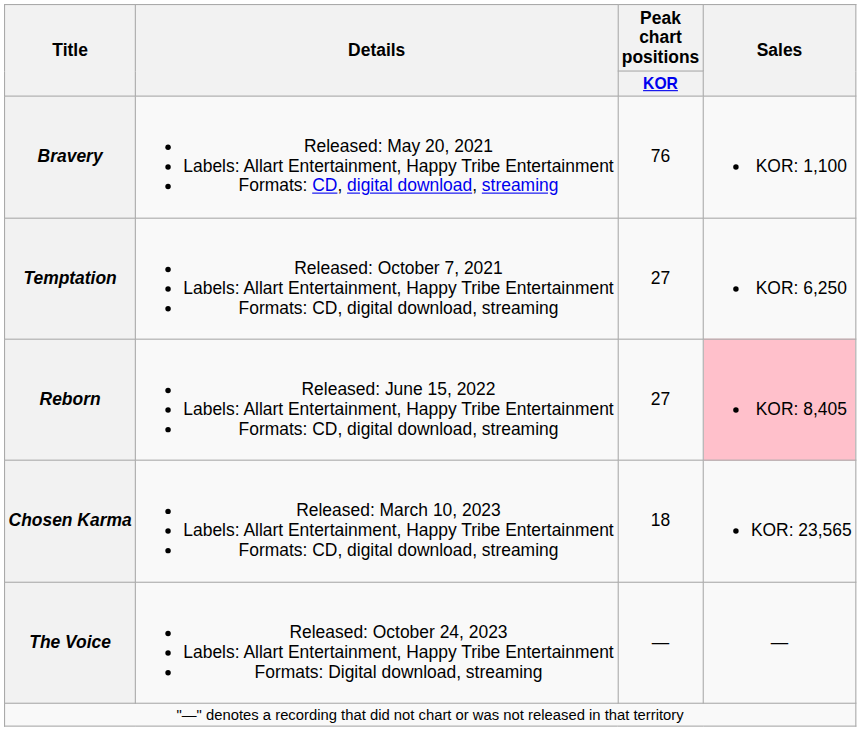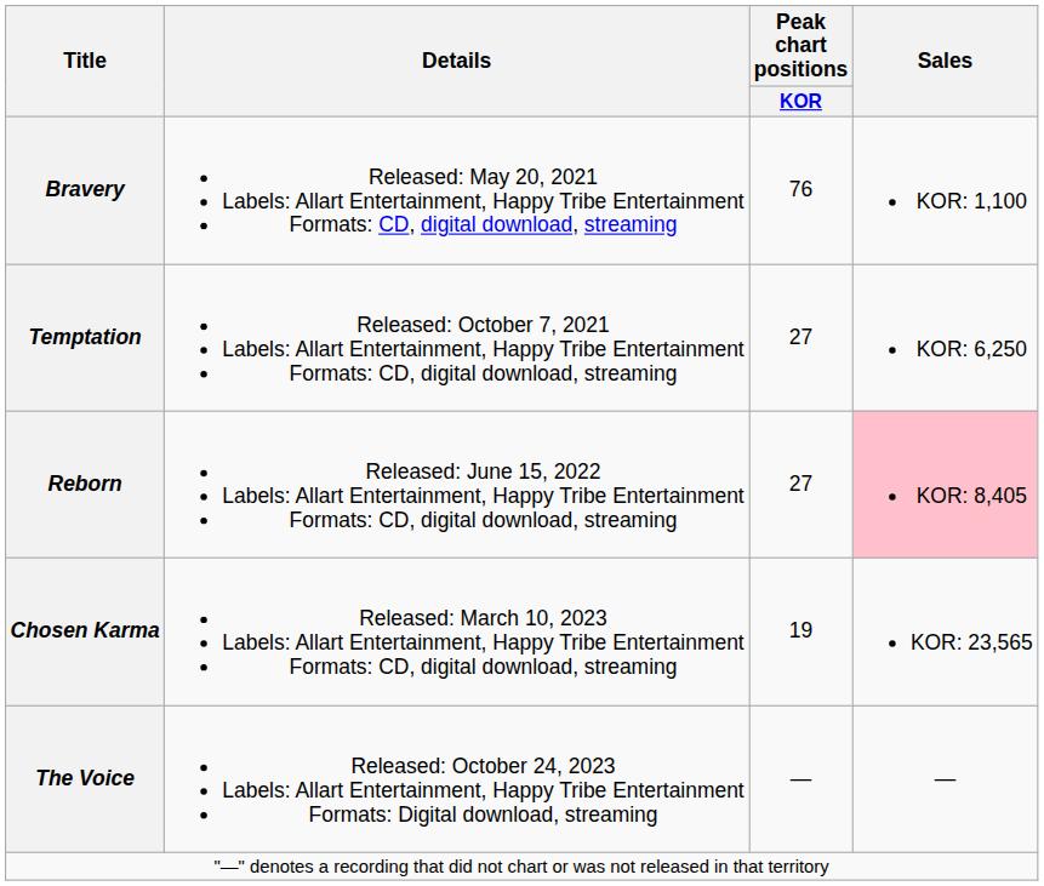Chosen Karma | Peak chart positions / KOR: 18 -> 19
